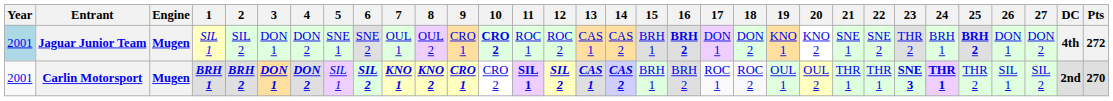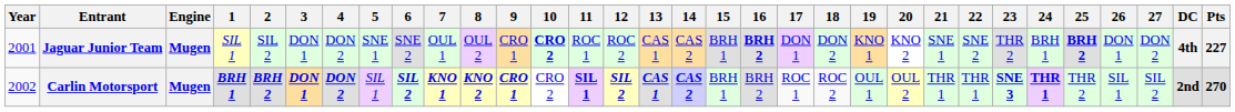Jaguar Junior Team | Year: lightblue background -> no background
Jaguar Junior Team | Pts: 272 -> 227
Carlin Motorsport | Year: 2001 -> 2002
